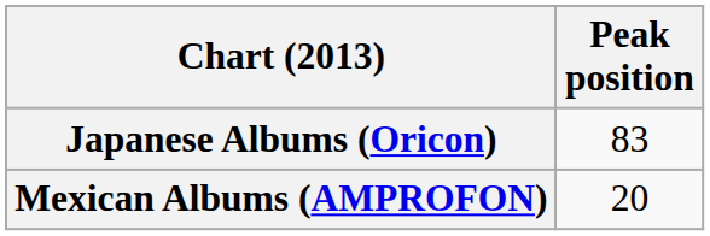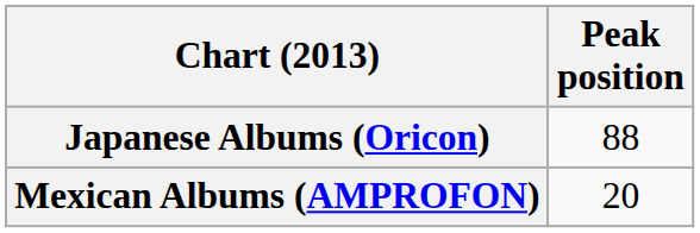Japanese Albums (Oricon) | Peak position: 83 -> 88
